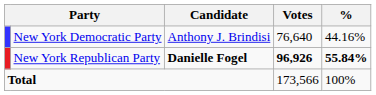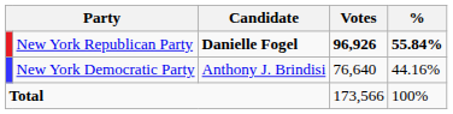rows swapped: New York Democratic Party <-> New York Republican Party
